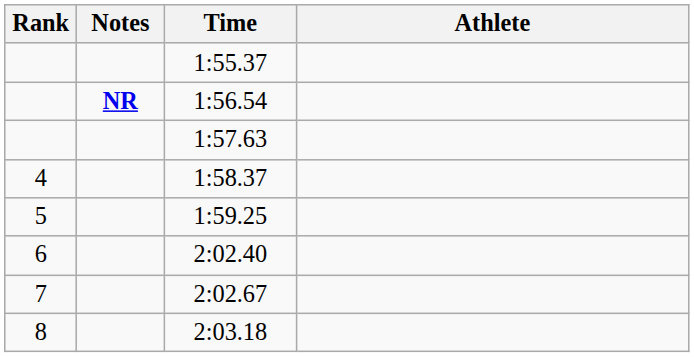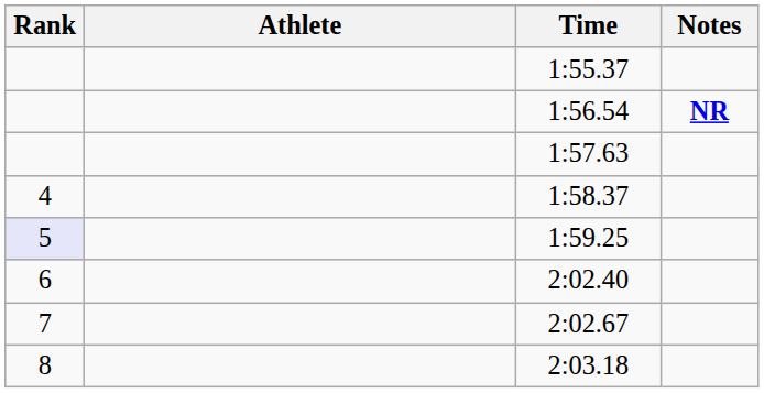columns swapped: Athlete <-> Notes
1:59.25 | Rank: no background -> lavender background
